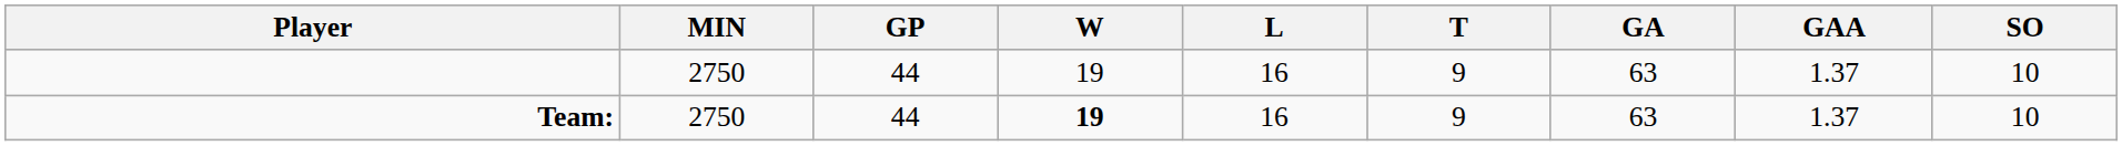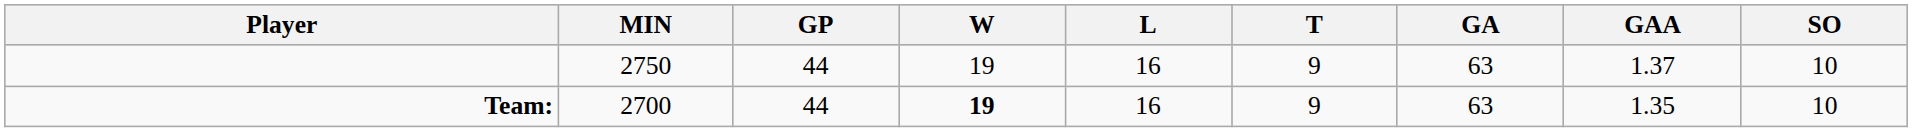Team: | MIN: 2750 -> 2700
Team: | GAA: 1.37 -> 1.35
